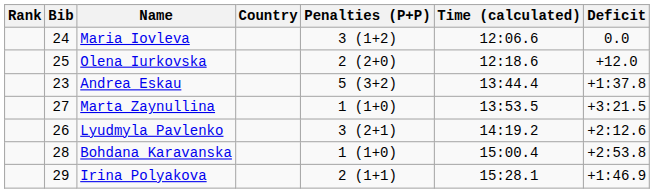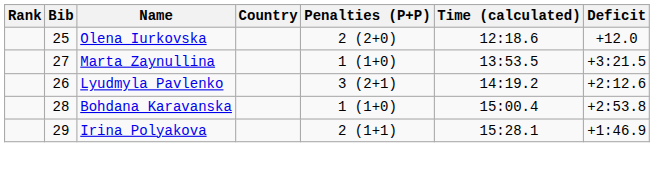- row: 24 | Maria Iovleva | 3 (1+2) | 12:06.6 | 0.0
- row: 23 | Andrea Eskau | 5 (3+2) | 13:44.4 | +1:37.8
